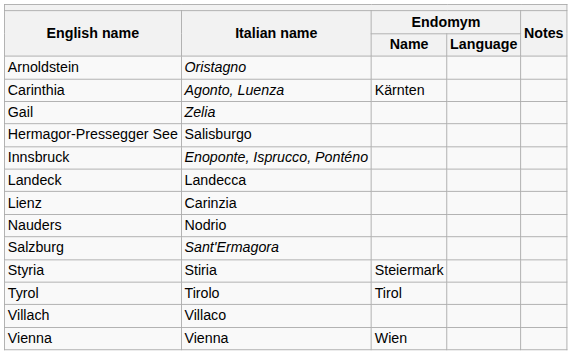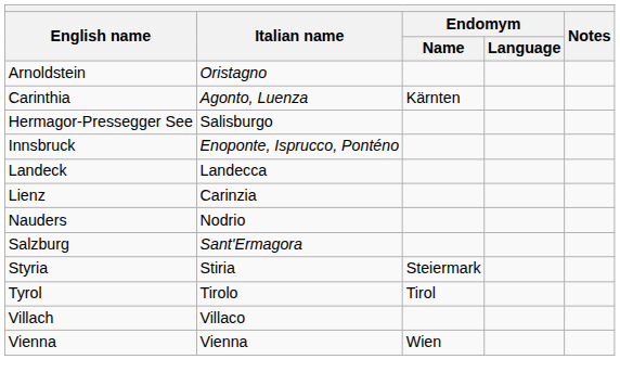- row: Gail | Zelia
